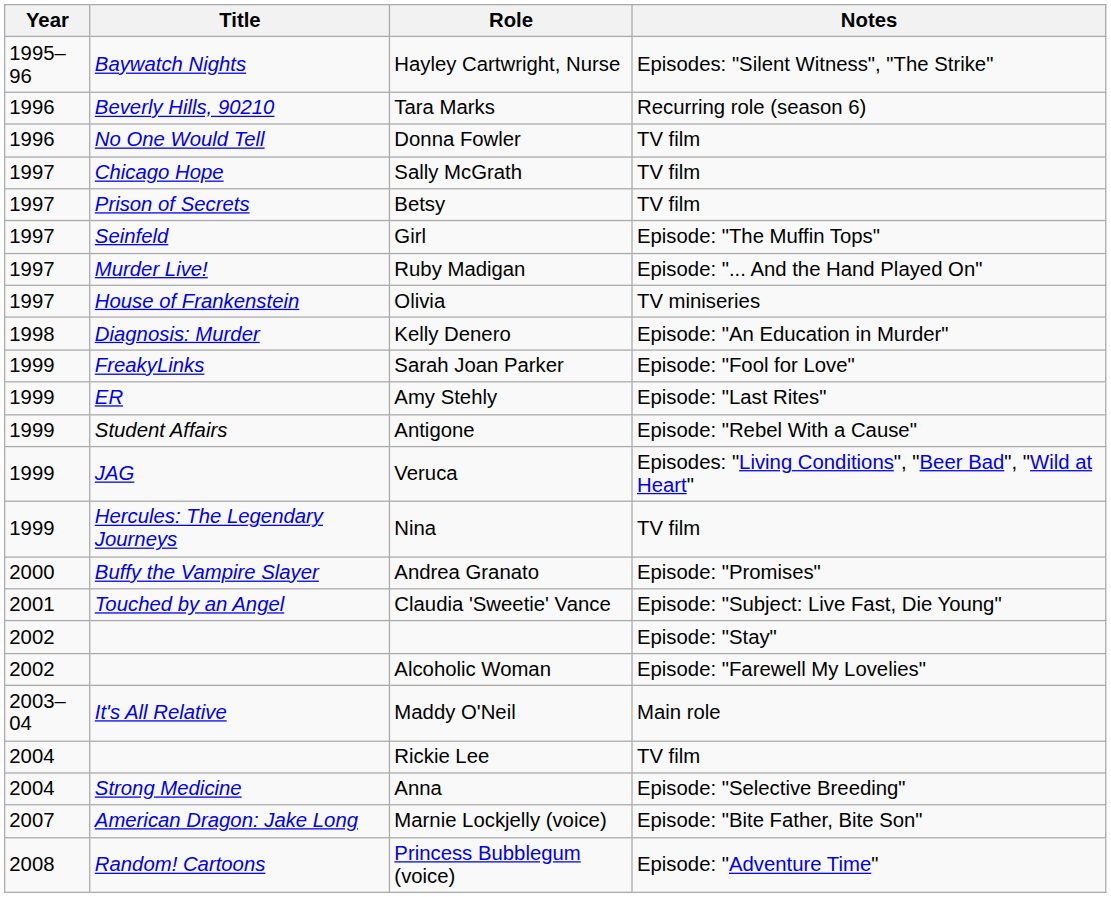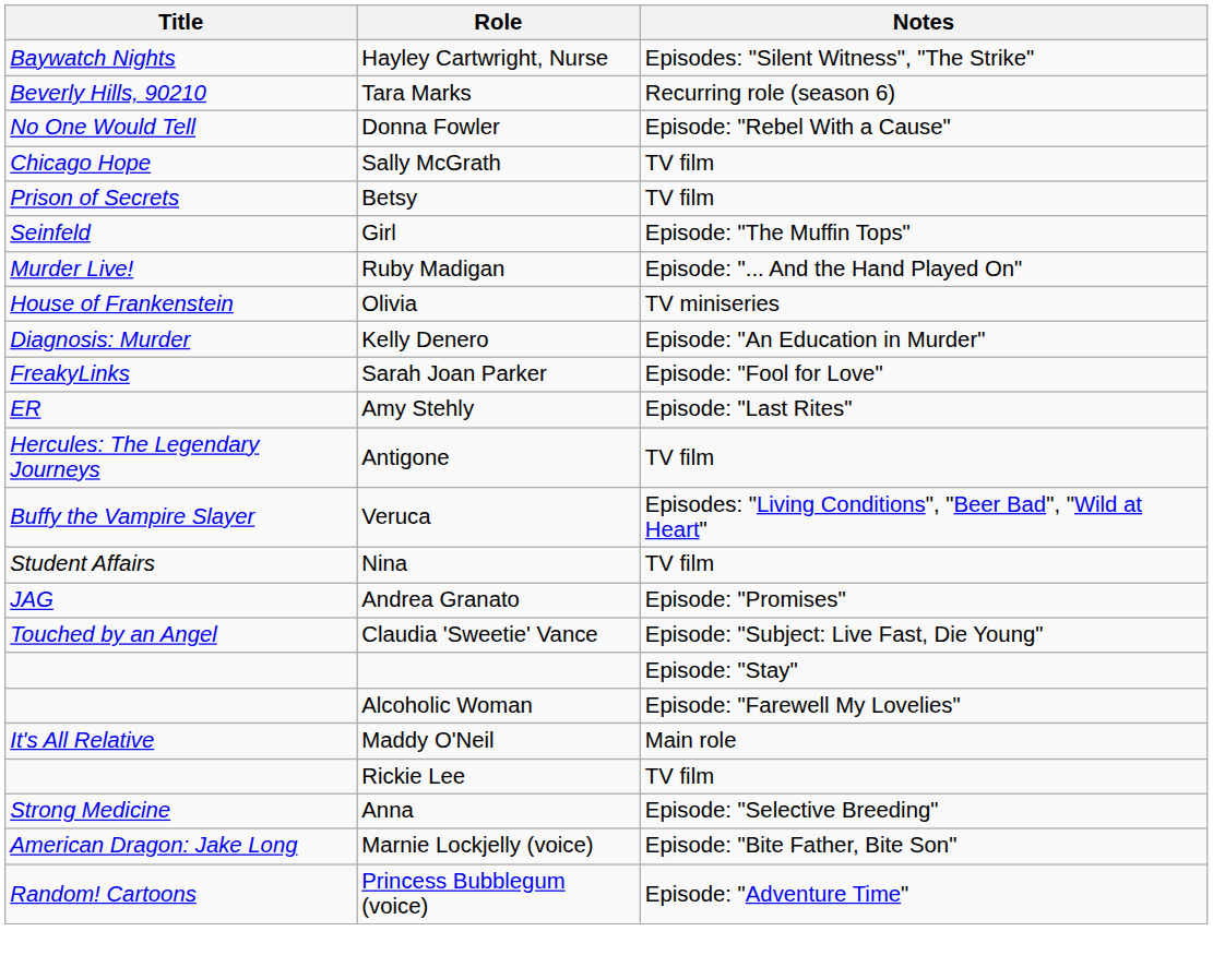- column: Year | 1995–96 | 1996 | 1996 | 1997 | 1997 | 1997 | 1997 | 1997 | 1998 | 1999 | 1999 | 1999 | 1999 | 1999 | 2000 | 2001 | 2002 | 2002 | 2003–04 | 2004 | 2004 | 2007 | 2008
Donna Fowler | Notes: TV film -> Episode: "Rebel With a Cause"
Antigone | Title: Student Affairs -> Hercules: The Legendary Journeys
Antigone | Notes: Episode: "Rebel With a Cause" -> TV film
Veruca | Title: JAG -> Buffy the Vampire Slayer
Nina | Title: Hercules: The Legendary Journeys -> Student Affairs
Andrea Granato | Title: Buffy the Vampire Slayer -> JAG
